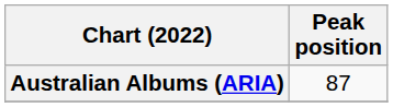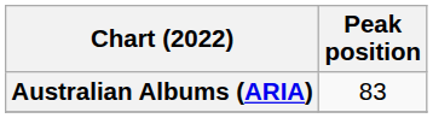Australian Albums (ARIA) | Peak position: 87 -> 83
